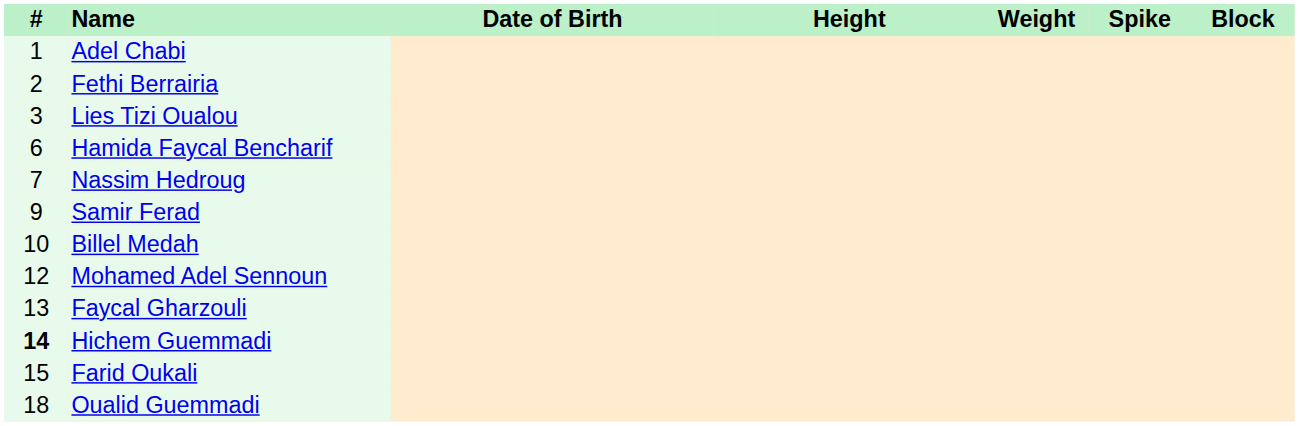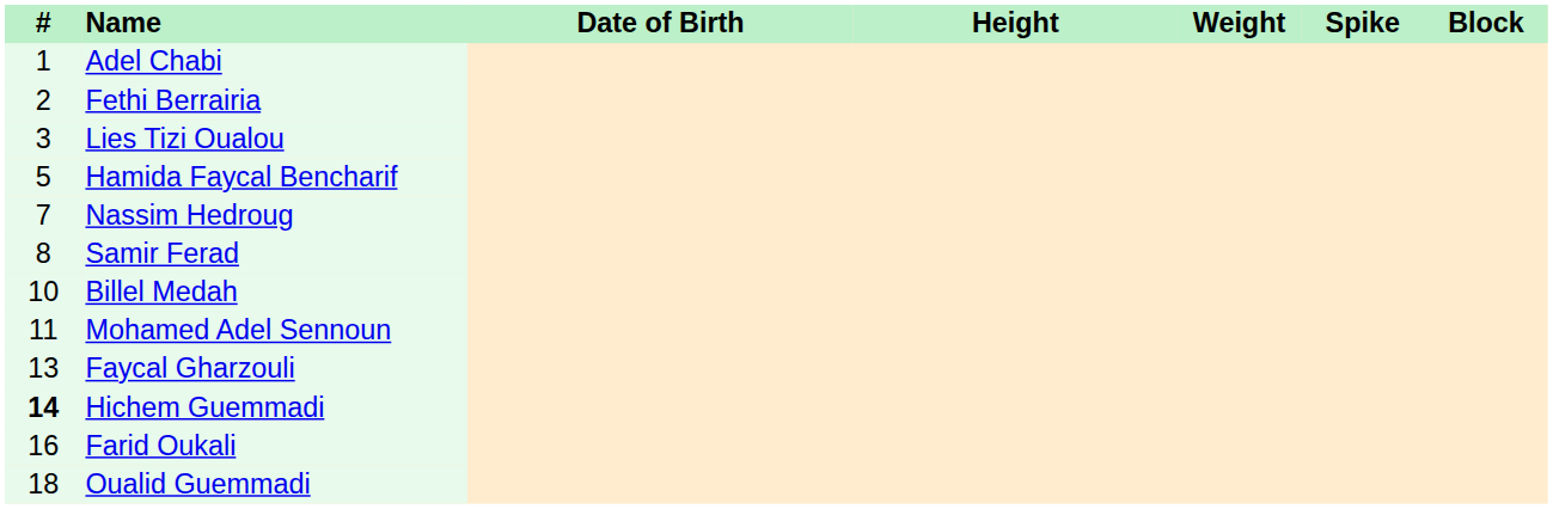Hamida Faycal Bencharif | #: 6 -> 5
Samir Ferad | #: 9 -> 8
Mohamed Adel Sennoun | #: 12 -> 11
Farid Oukali | #: 15 -> 16
